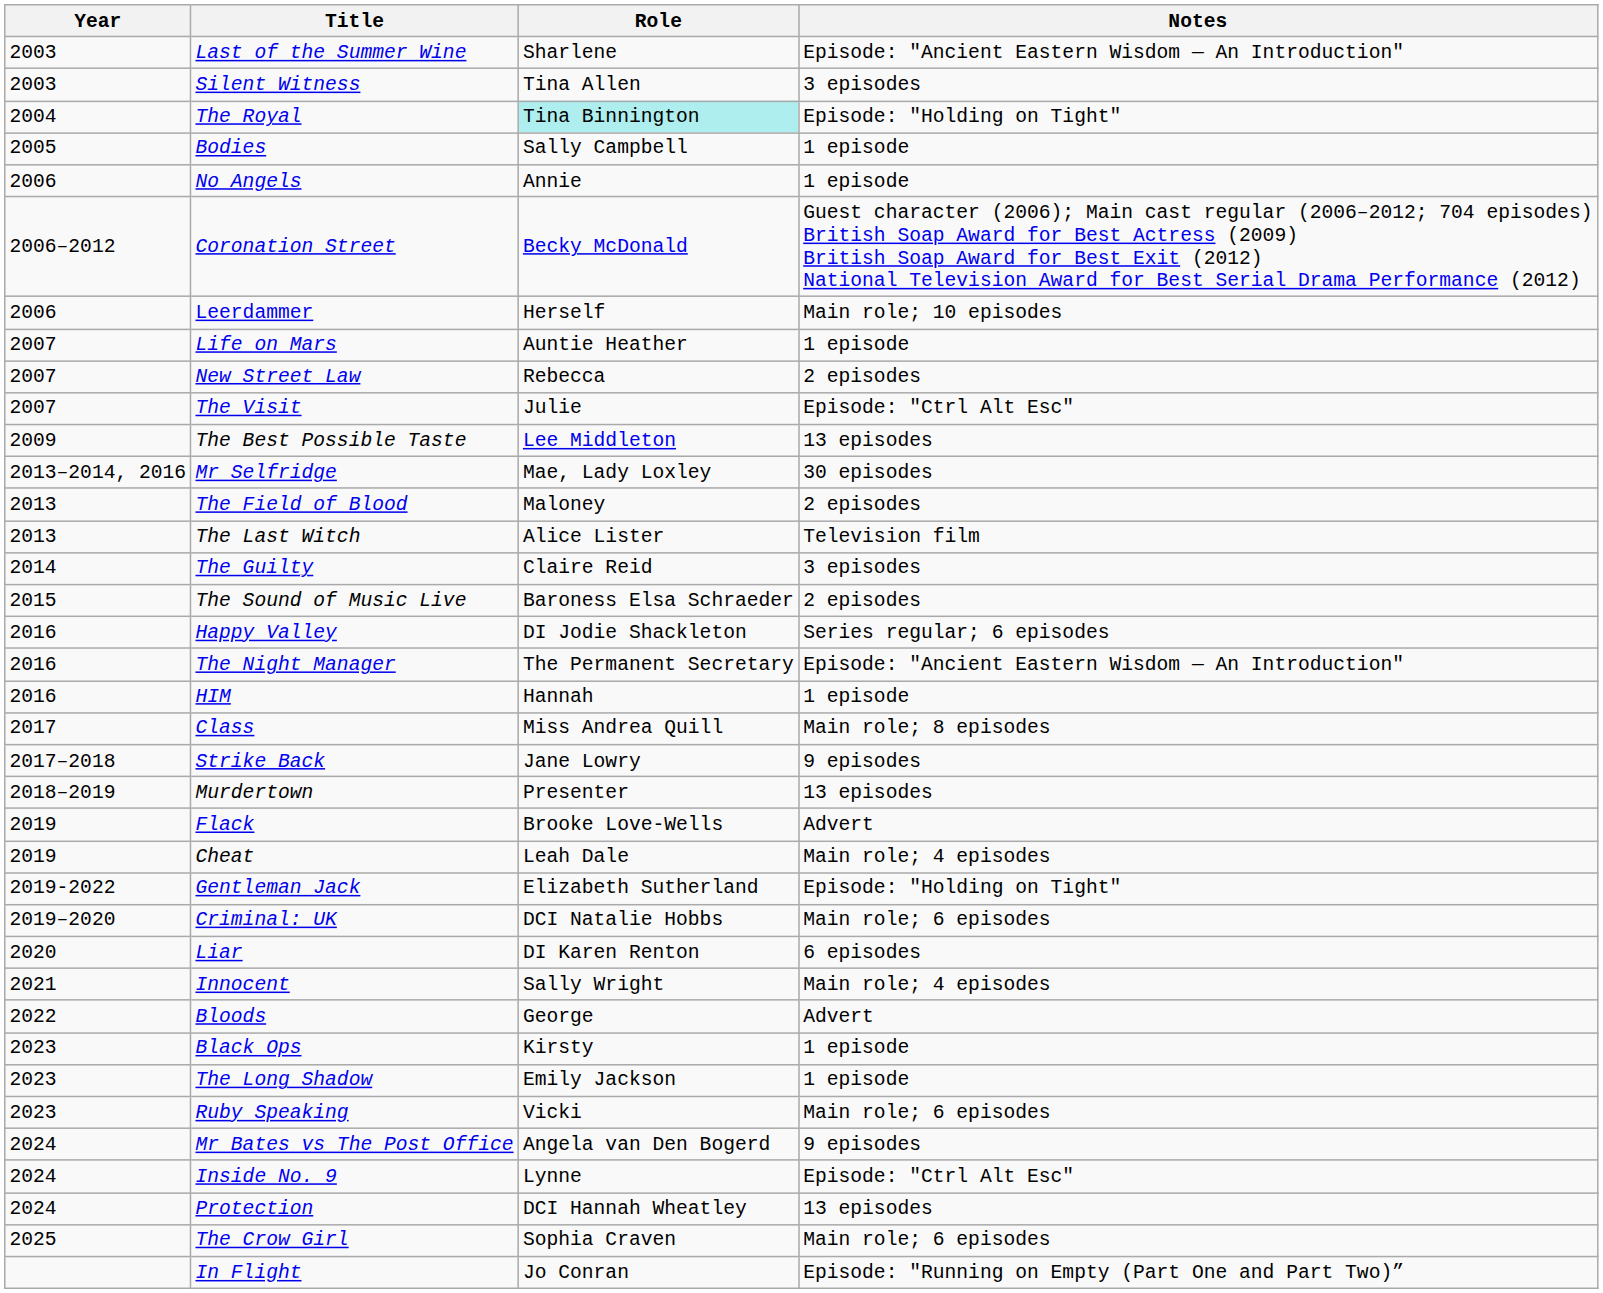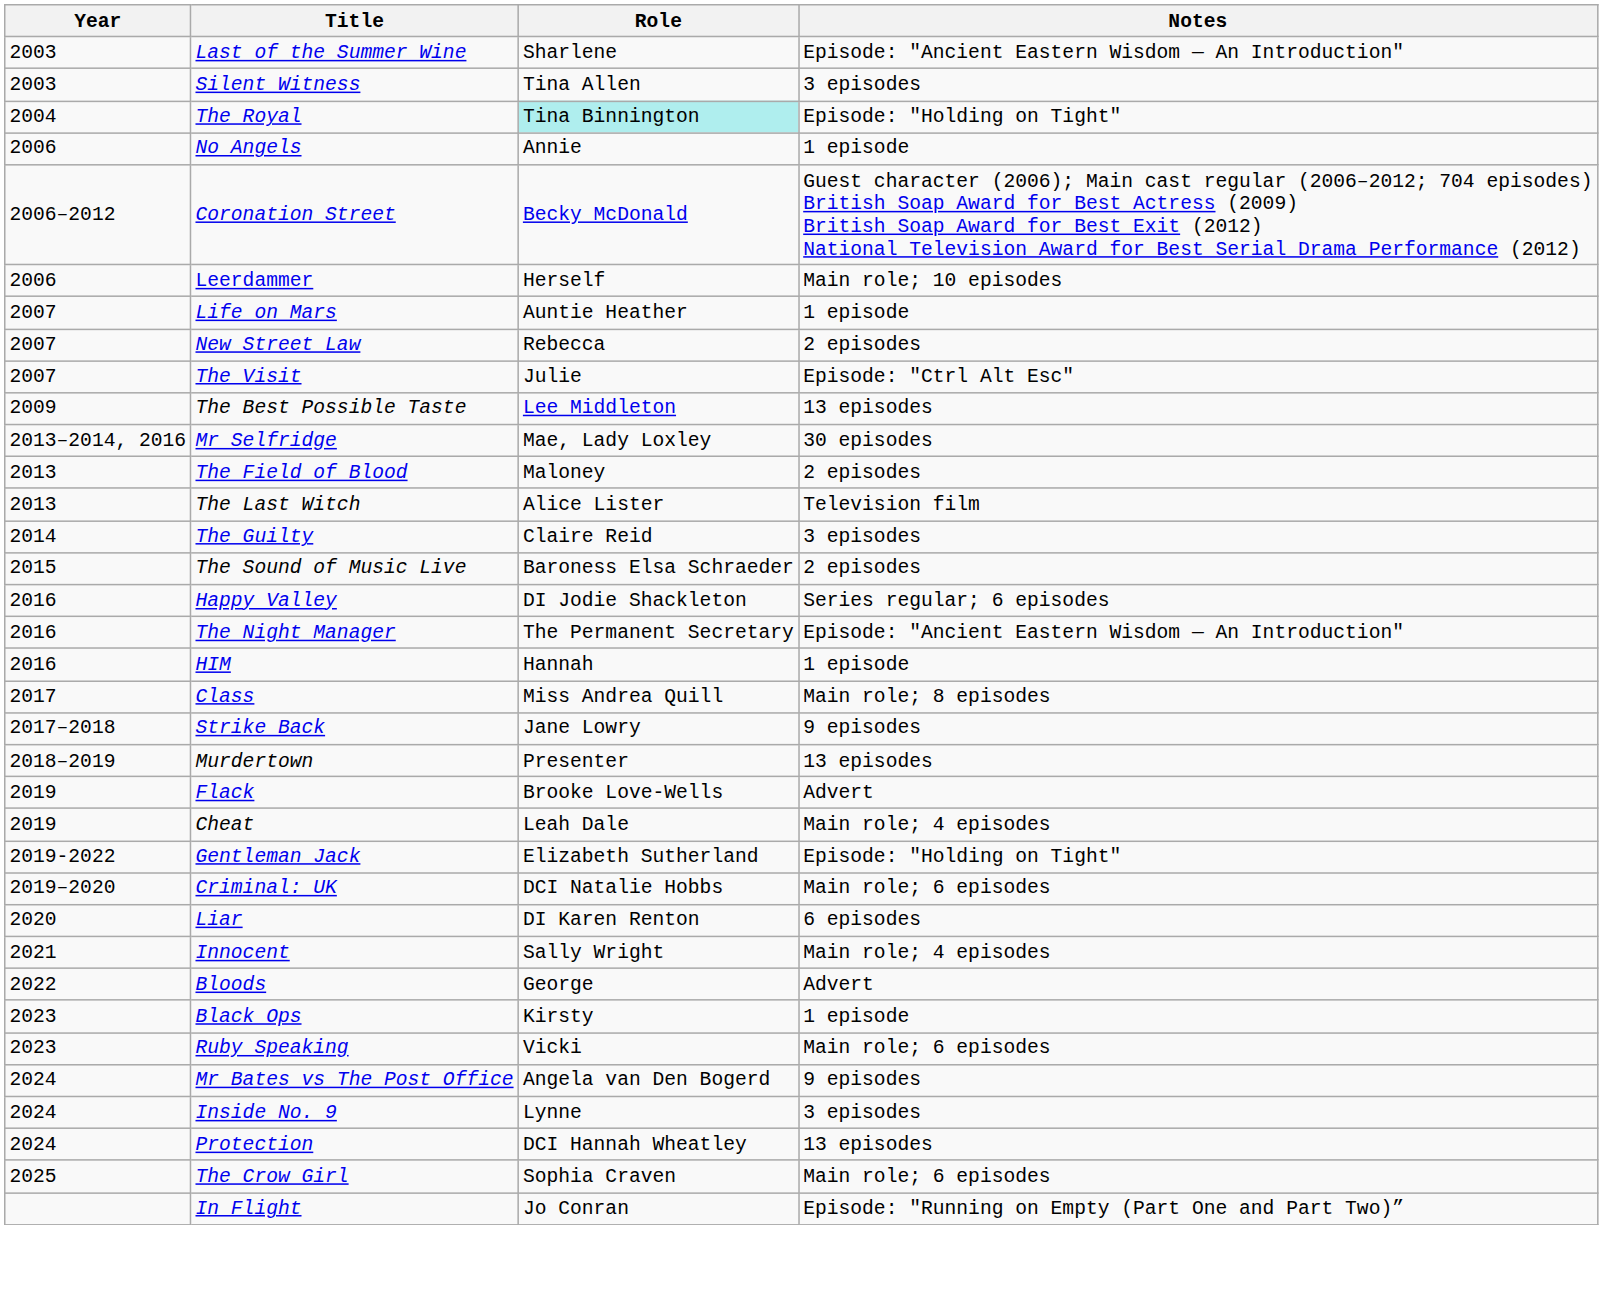- row: 2005 | Bodies | Sally Campbell | 1 episode
- row: 2023 | The Long Shadow | Emily Jackson | 1 episode
Inside No. 9 | Notes: Episode: "Ctrl Alt Esc" -> 3 episodes
